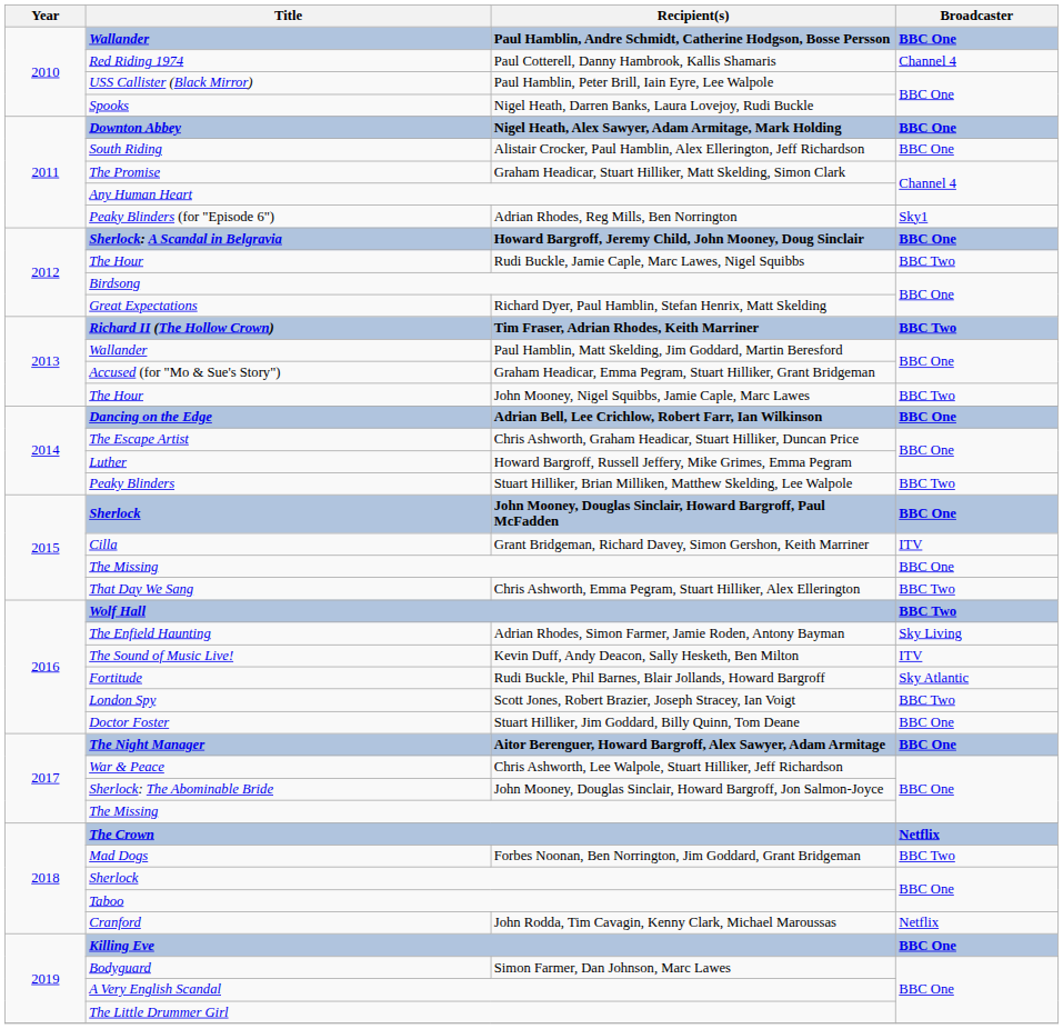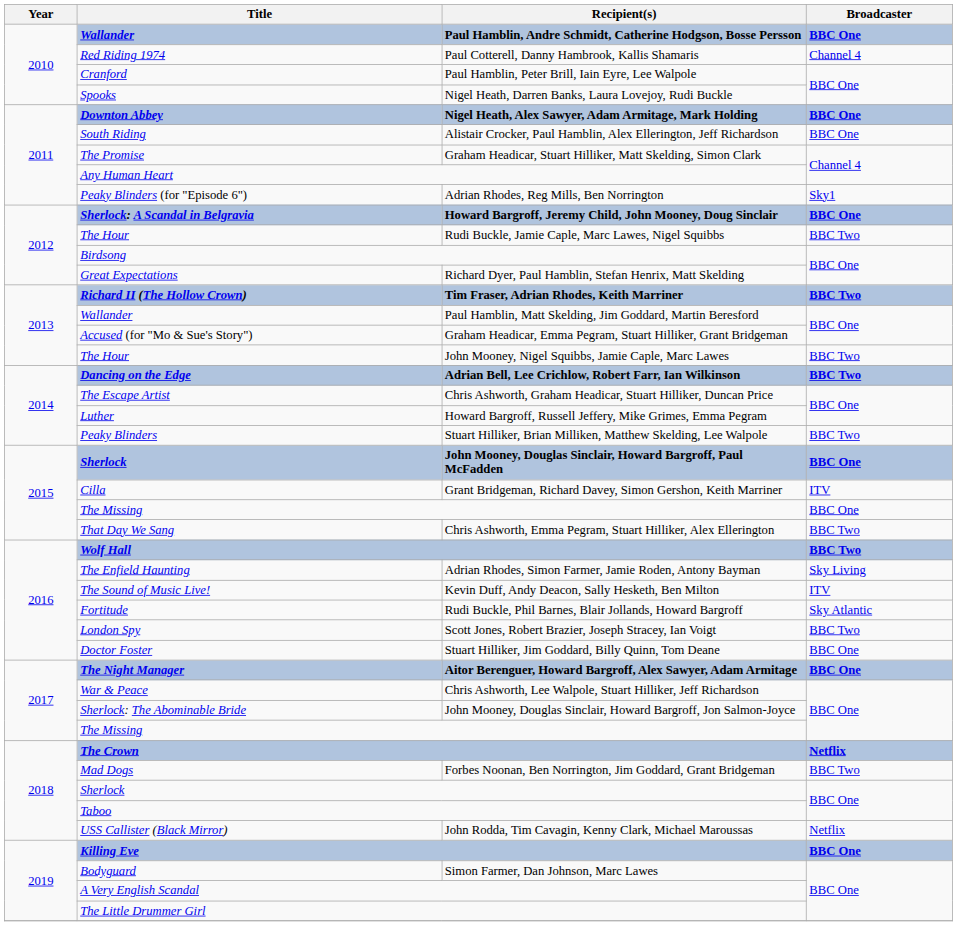Paul Hamblin, Peter Brill, Iain Eyre, Lee Walpole | Title: USS Callister (Black Mirror) -> Cranford
Adrian Bell, Lee Crichlow, Robert Farr, Ian Wilkinson | Broadcaster: BBC One -> BBC Two
John Rodda, Tim Cavagin, Kenny Clark, Michael Maroussas | Title: Cranford -> USS Callister (Black Mirror)
